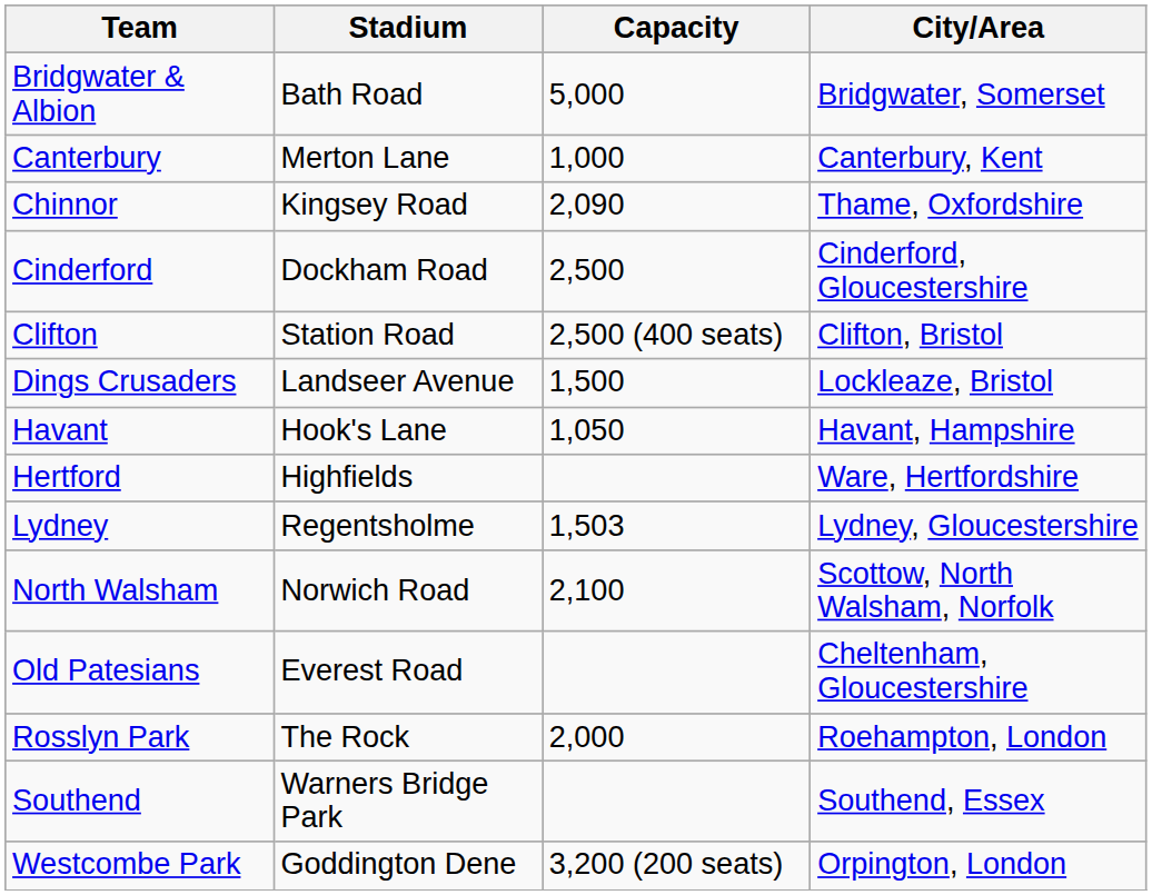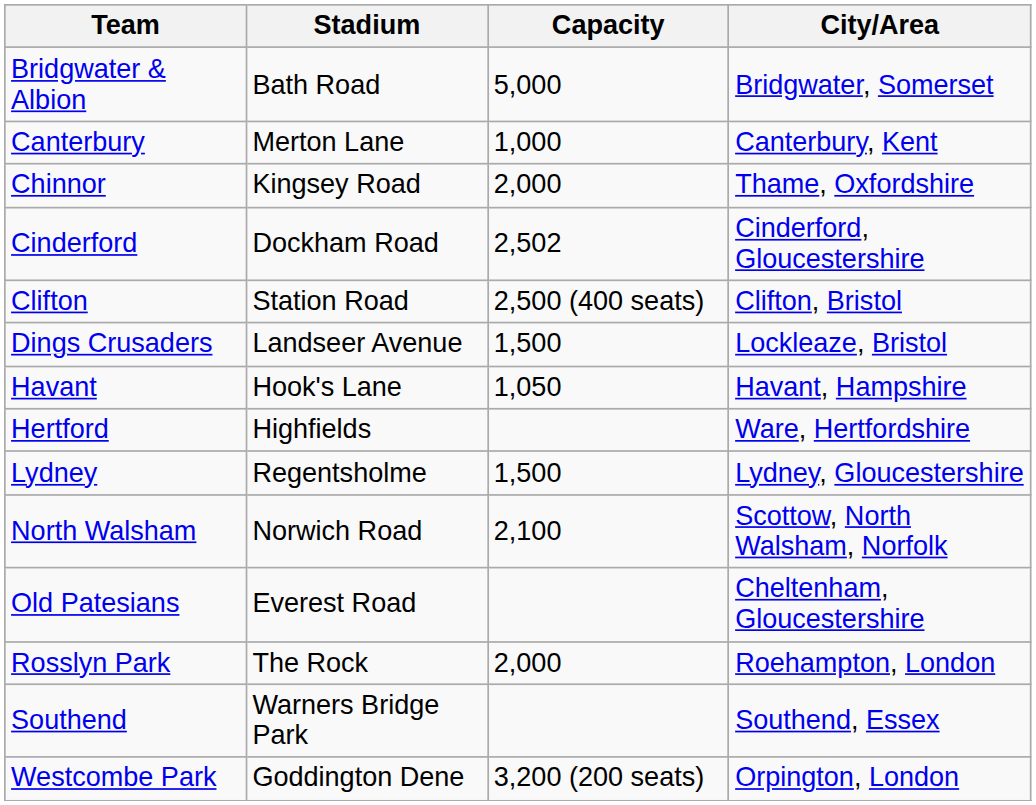Chinnor | Capacity: 2,090 -> 2,000
Cinderford | Capacity: 2,500 -> 2,502
Lydney | Capacity: 1,503 -> 1,500
